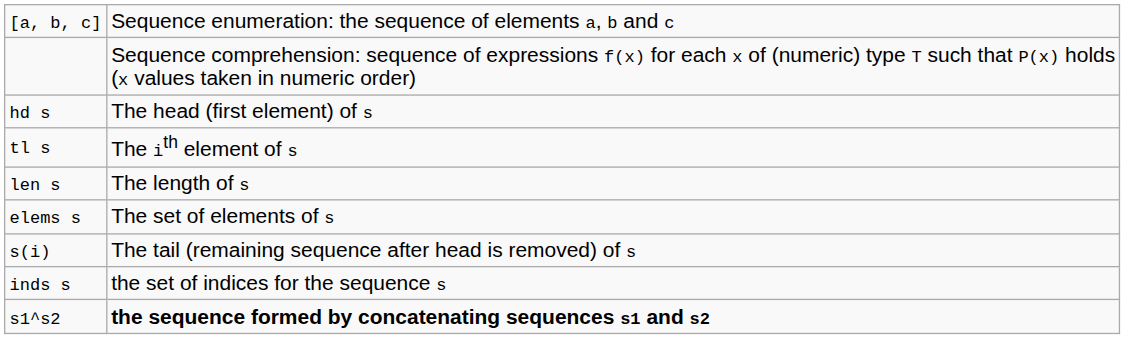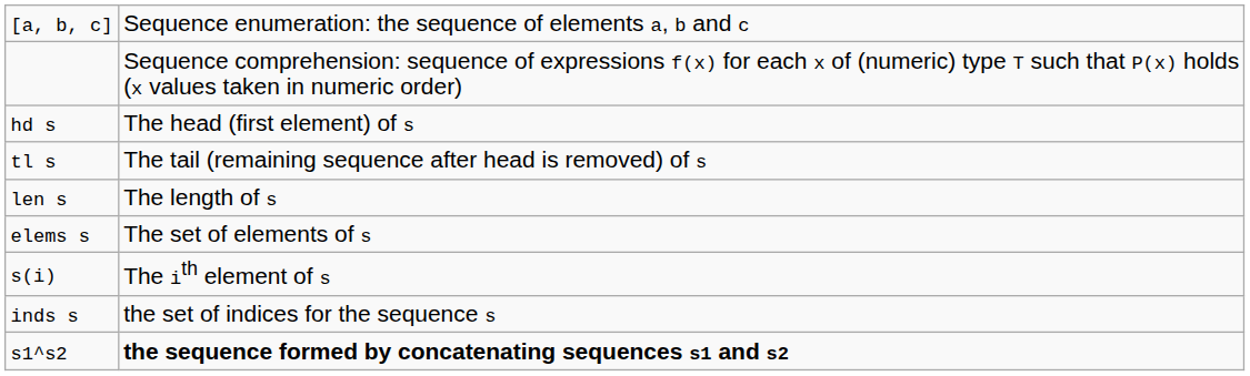tl s | column 2: The ith element of s -> The tail (remaining sequence after head is removed) of s
s(i) | column 2: The tail (remaining sequence after head is removed) of s -> The ith element of s
